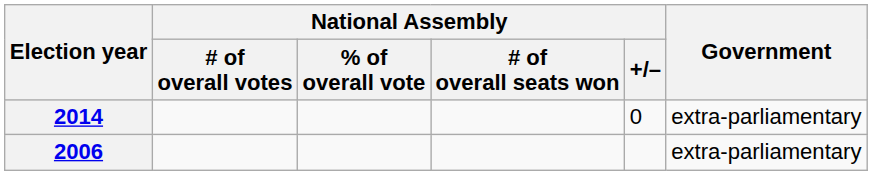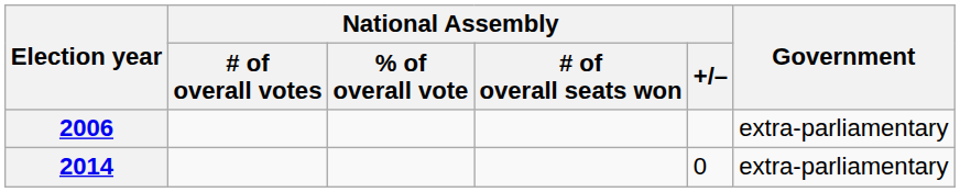rows swapped: 2006 <-> 2014
